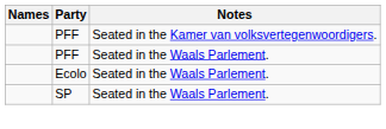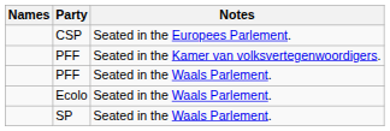+ row: CSP | Seated in the Europees Parlement.
